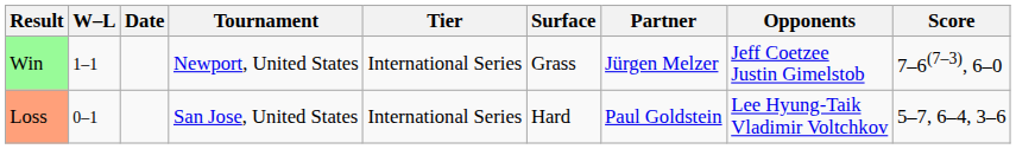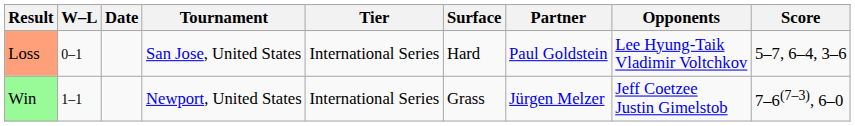rows swapped: Loss <-> Win
